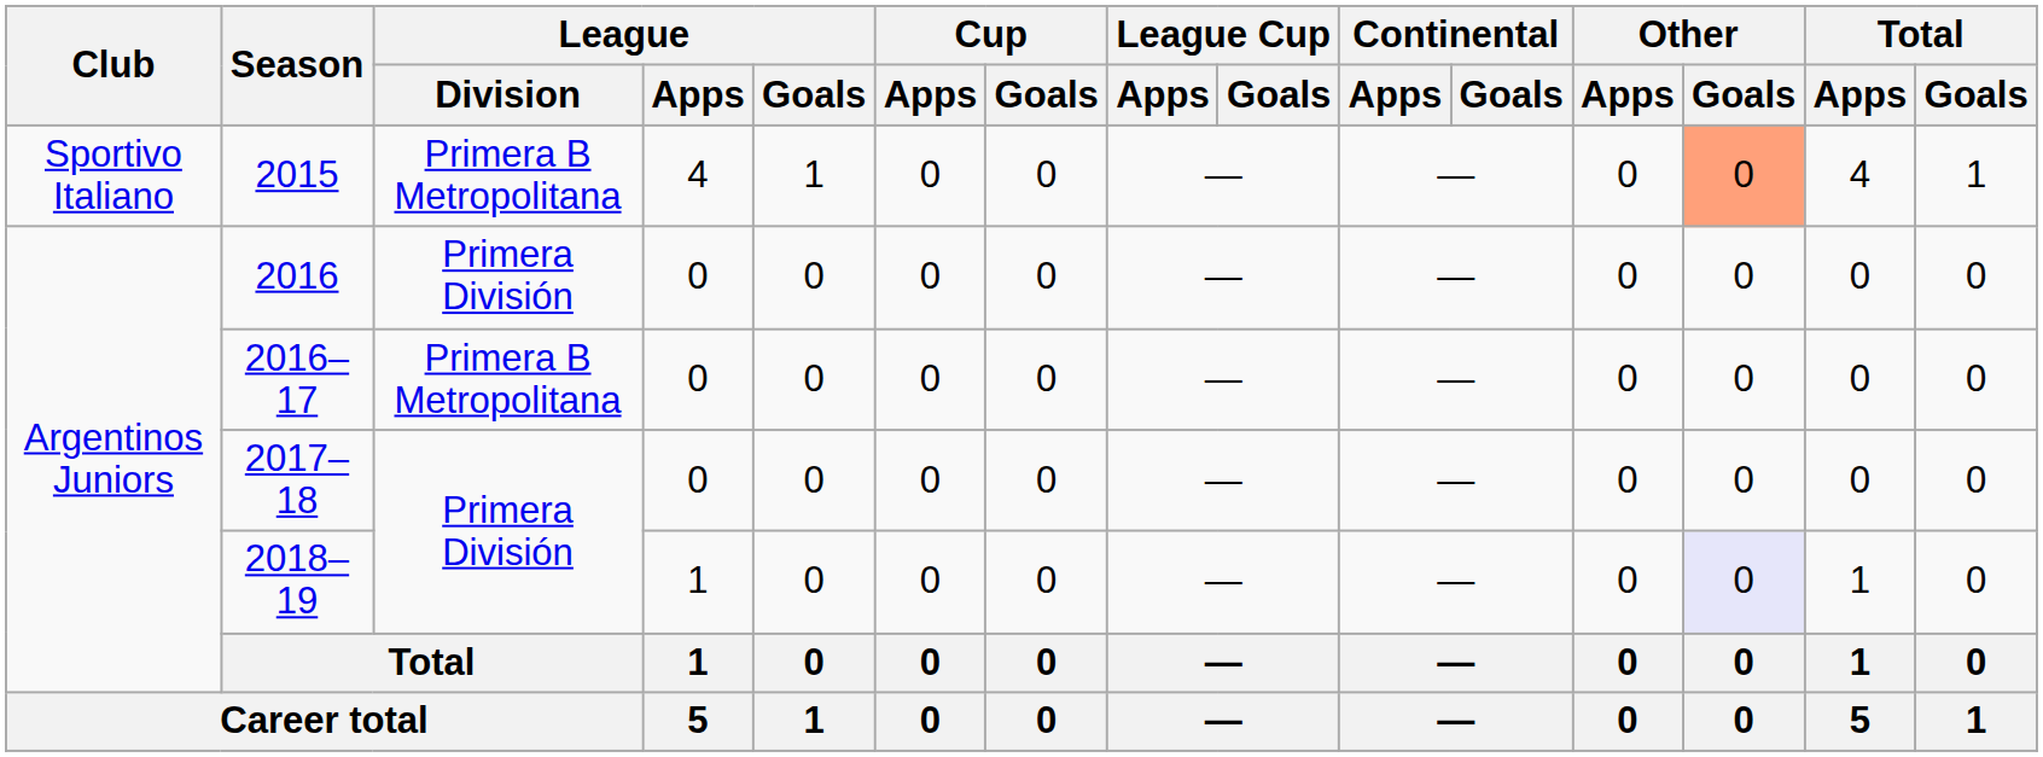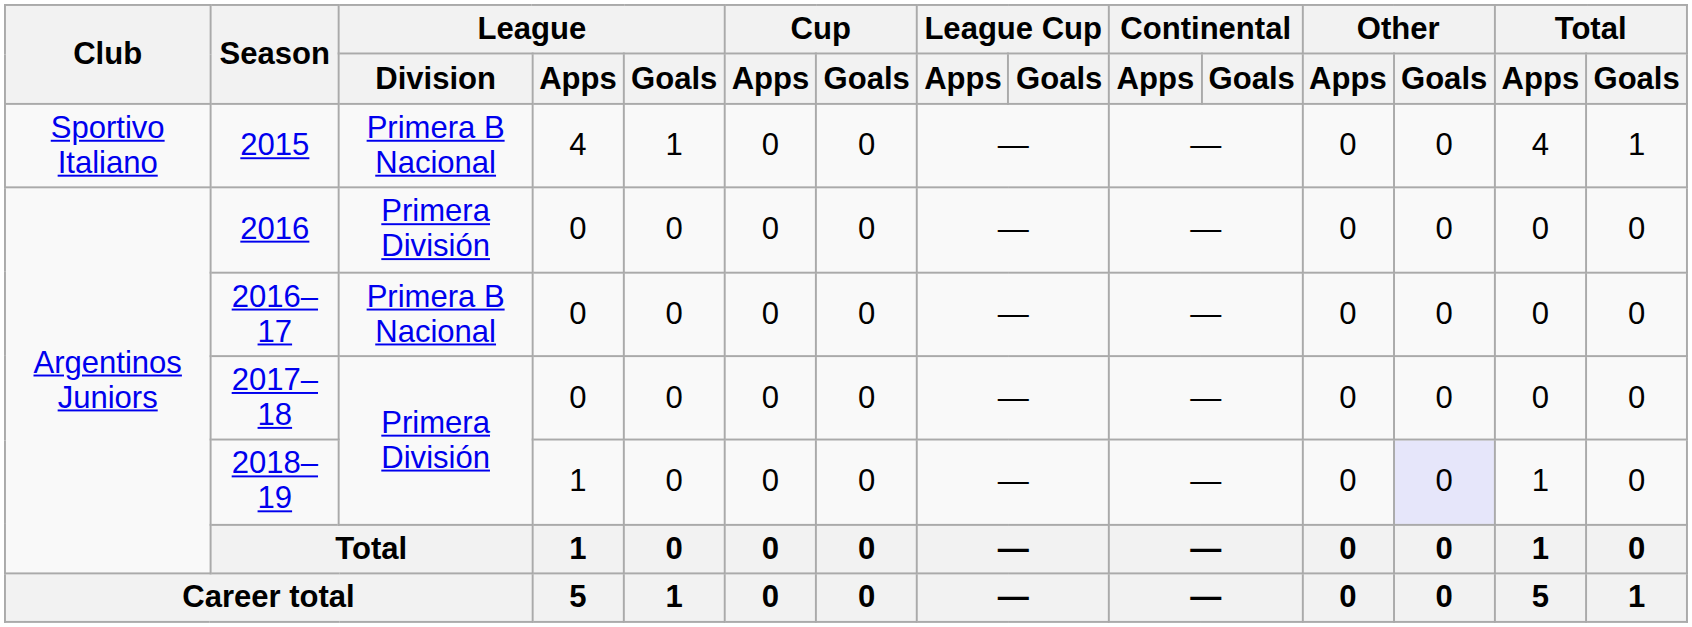2015 | League / Division: Primera B Metropolitana -> Primera B Nacional
2015 | Other / Goals: lightsalmon background -> no background
2016–17 | League / Division: Primera B Metropolitana -> Primera B Nacional
